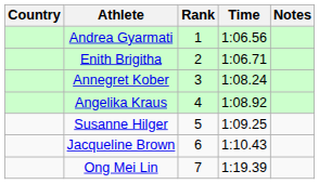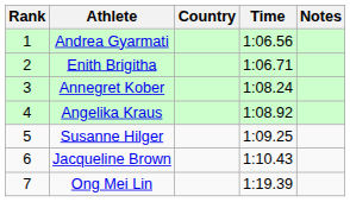columns swapped: Rank <-> Country
